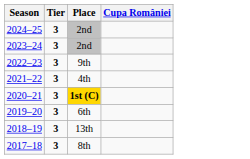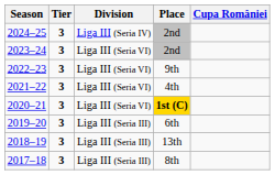+ column: Division | Liga III (Seria IV) | Liga III (Seria VI) | Liga III (Seria VI) | Liga III (Seria VI) | Liga III (Seria VI) | Liga III (Seria III) | Liga III (Seria III) | Liga III (Seria III)
